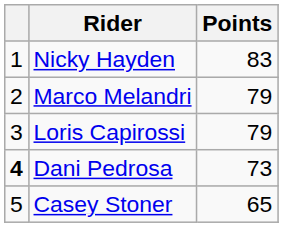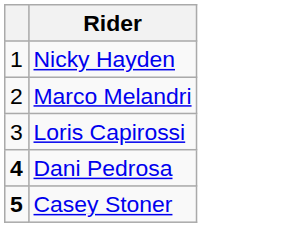- column: Points | 83 | 79 | 79 | 73 | 65
Casey Stoner | column 1: normal -> bold
